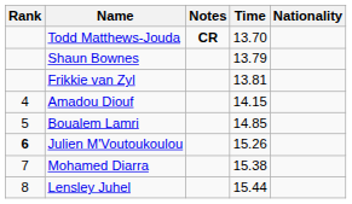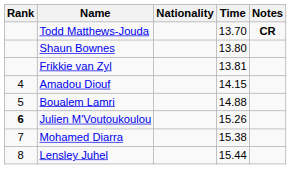columns swapped: Nationality <-> Notes
Shaun Bownes | Time: 13.79 -> 13.80
Boualem Lamri | Time: 14.85 -> 14.88
